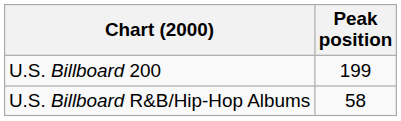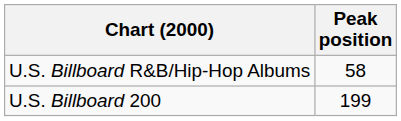rows swapped: U.S. Billboard 200 <-> U.S. Billboard R&B/Hip-Hop Albums
